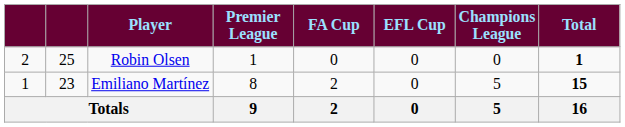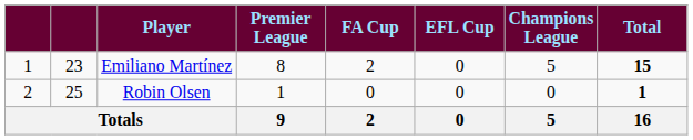rows swapped: Emiliano Martínez <-> Robin Olsen
